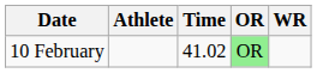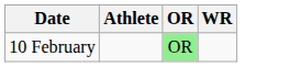- column: Time | 41.02
